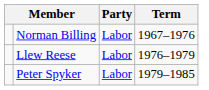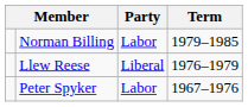Norman Billing | Term: 1967–1976 -> 1979–1985
Llew Reese | Party: Labor -> Liberal
Peter Spyker | Term: 1979–1985 -> 1967–1976
